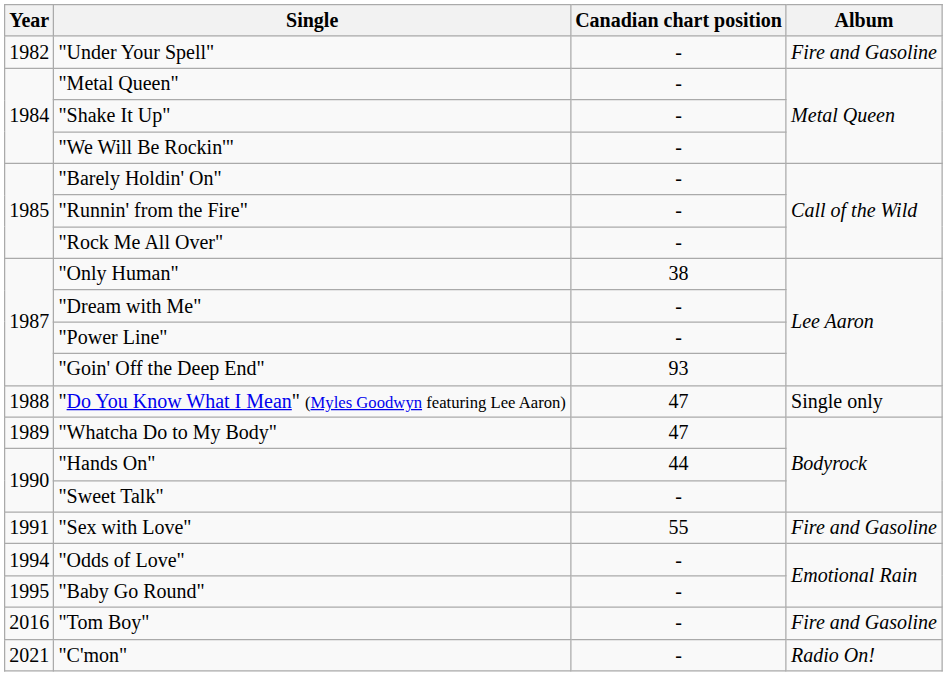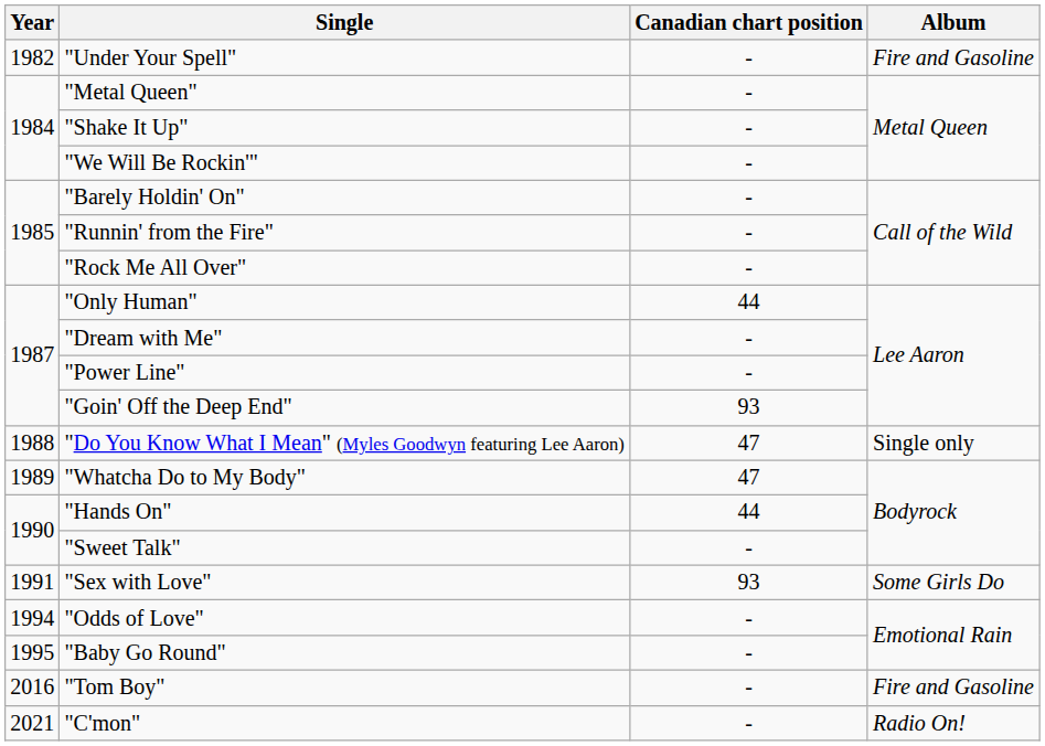"Only Human" | Canadian chart position: 38 -> 44
"Sex with Love" | Canadian chart position: 55 -> 93
"Sex with Love" | Album: Fire and Gasoline -> Some Girls Do
